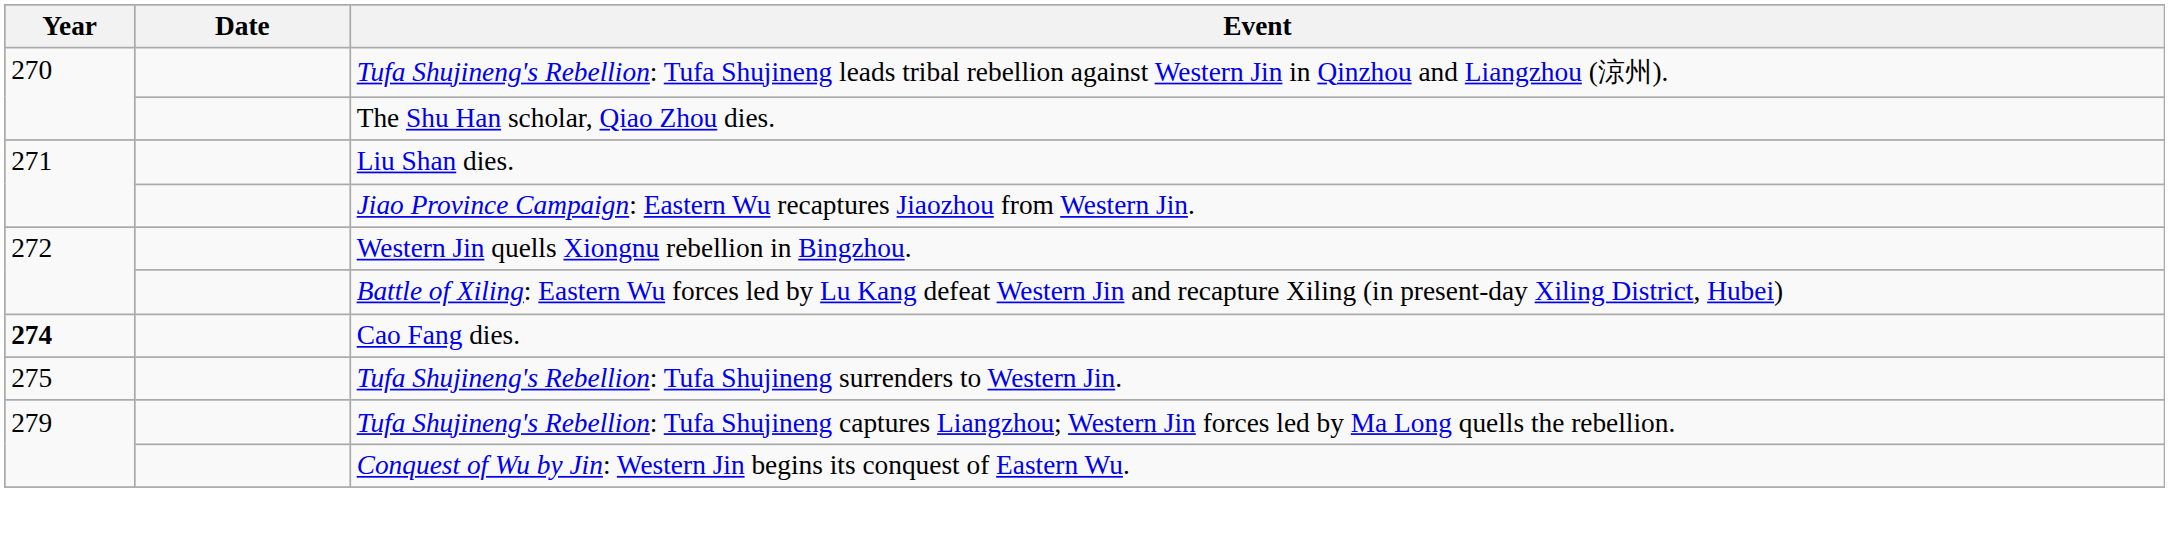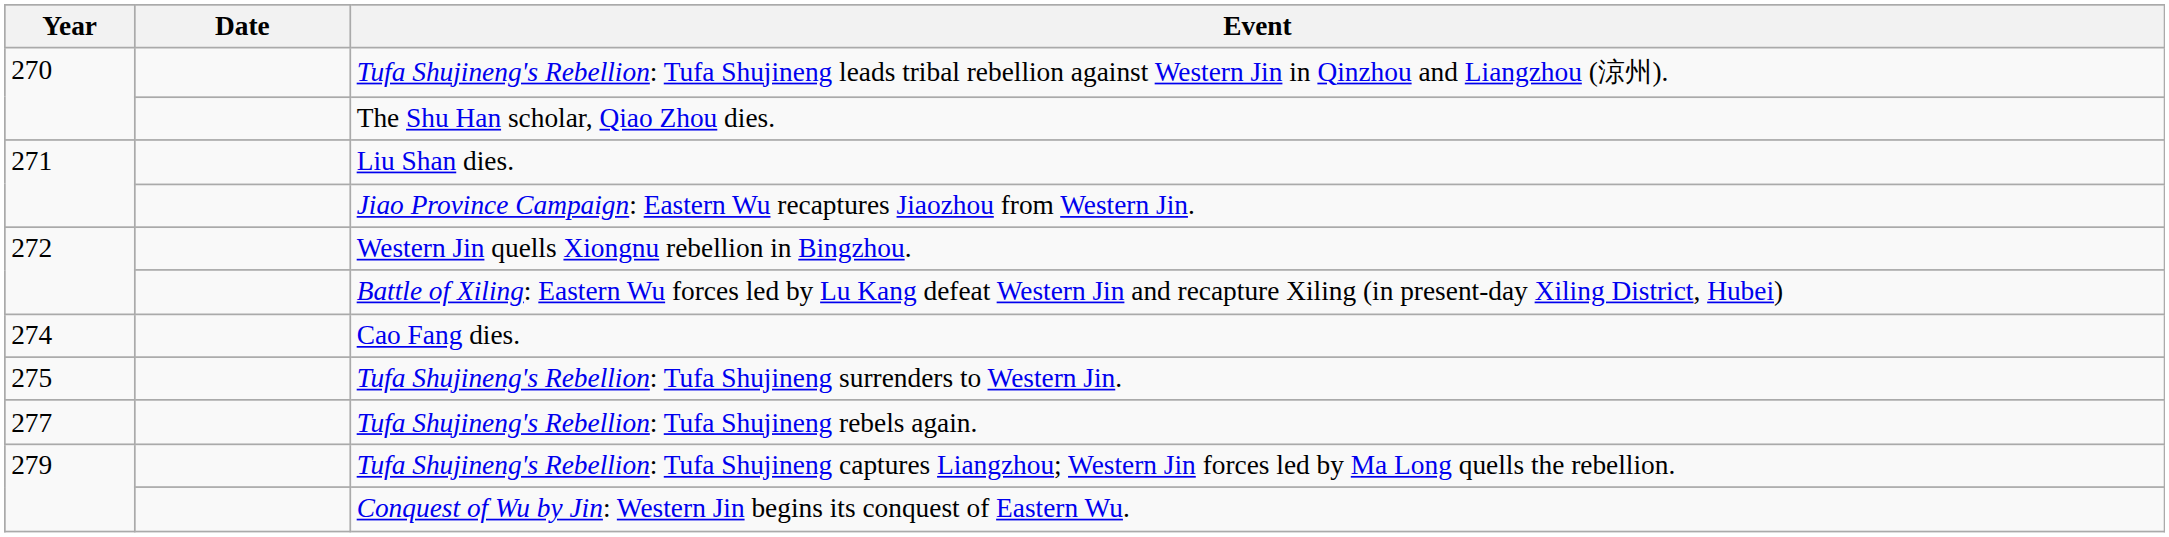Cao Fang dies. | Year: bold -> normal
+ row: 277 | Tufa Shujineng's Rebellion: Tufa Shujineng rebels again.
